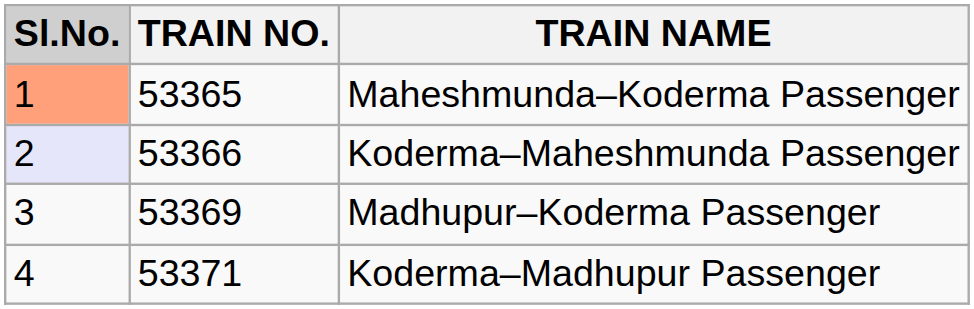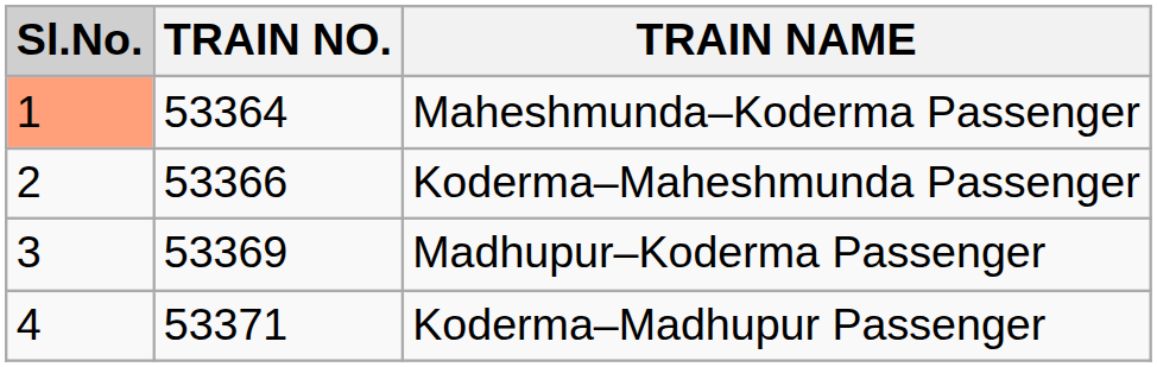Maheshmunda–Koderma Passenger | TRAIN NO.: 53365 -> 53364
Koderma–Maheshmunda Passenger | Sl.No.: lavender background -> no background
